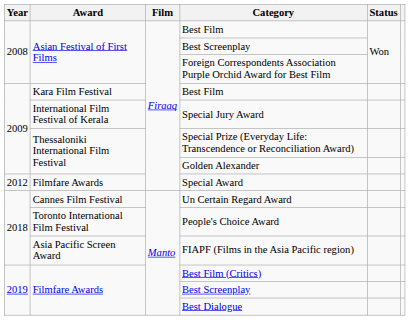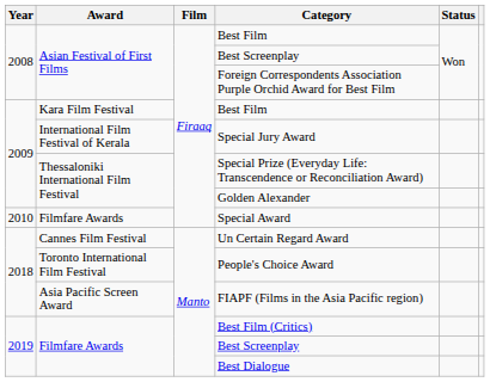Special Award | Year: 2012 -> 2010
